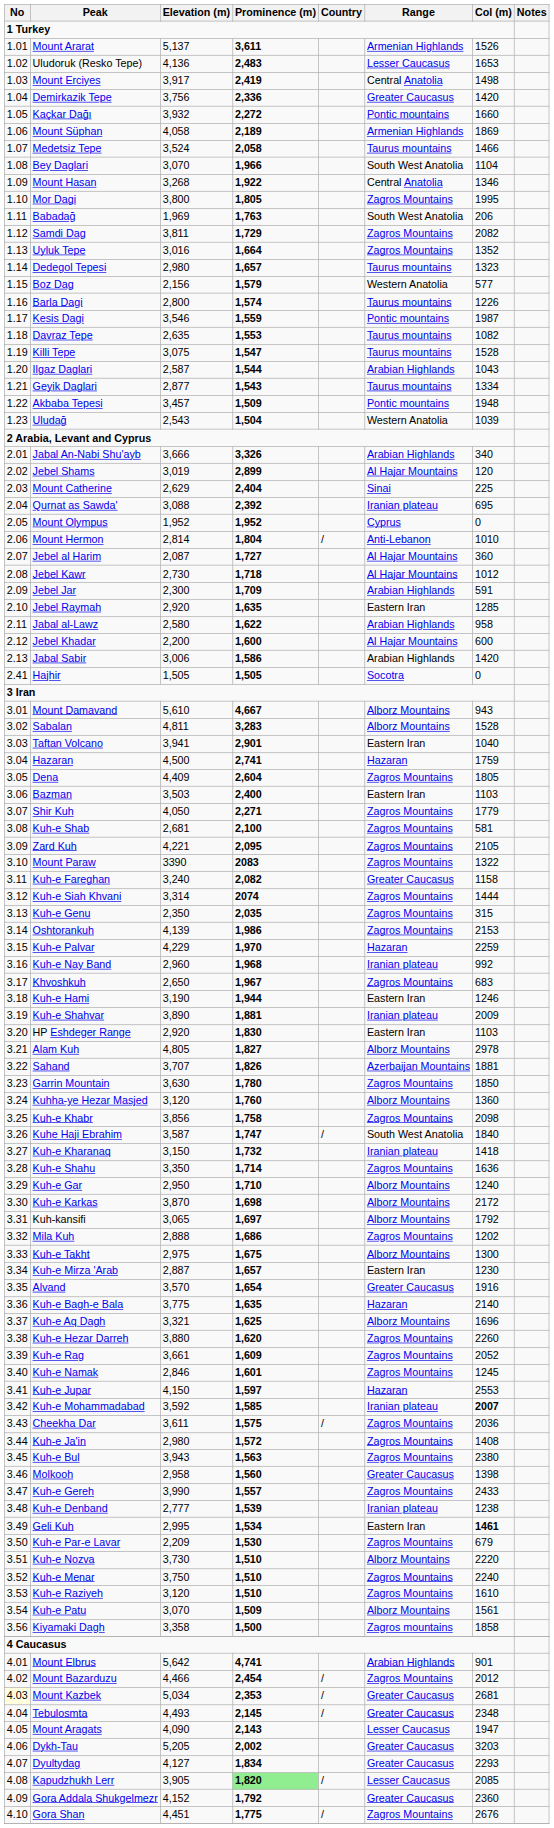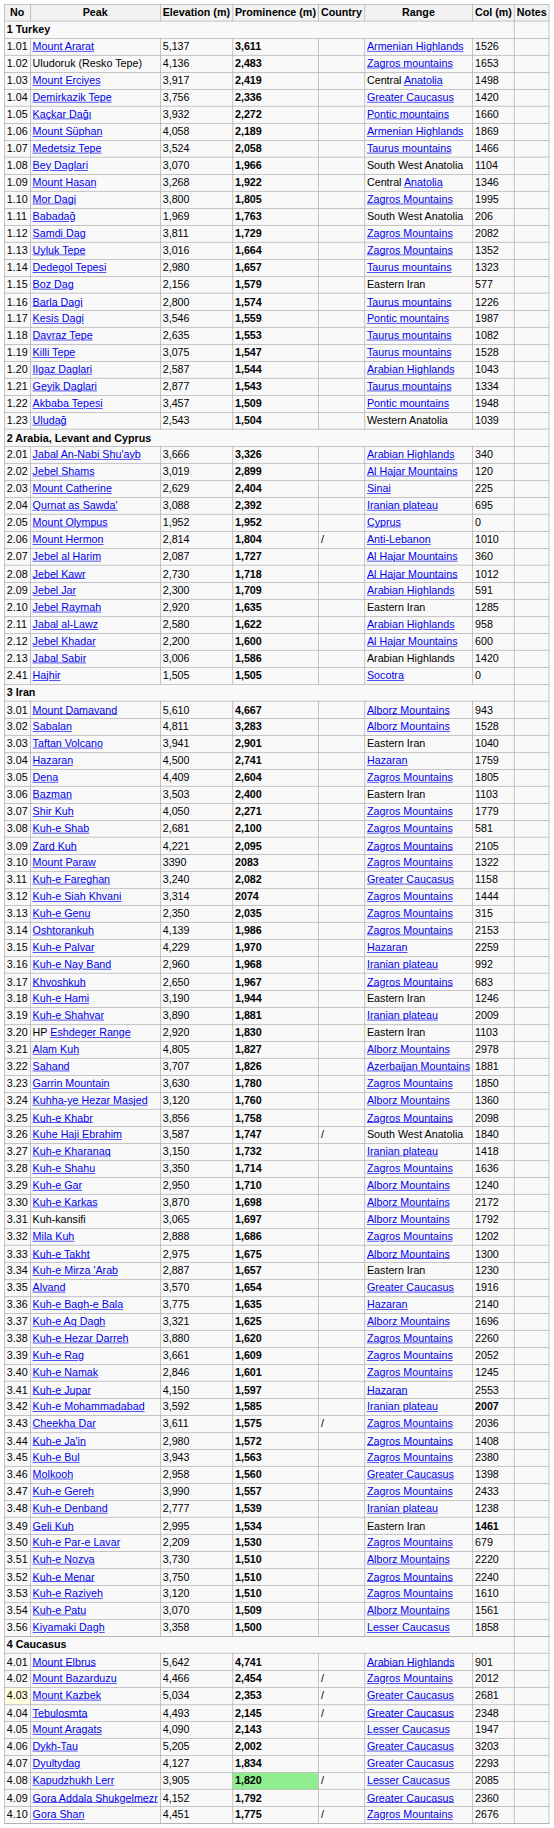Uludoruk (Resko Tepe) | Range: Lesser Caucasus -> Zagros mountains
Boz Dag | Range: Western Anatolia -> Eastern Iran
Kiyamaki Dagh | Range: Zagros mountains -> Lesser Caucasus
